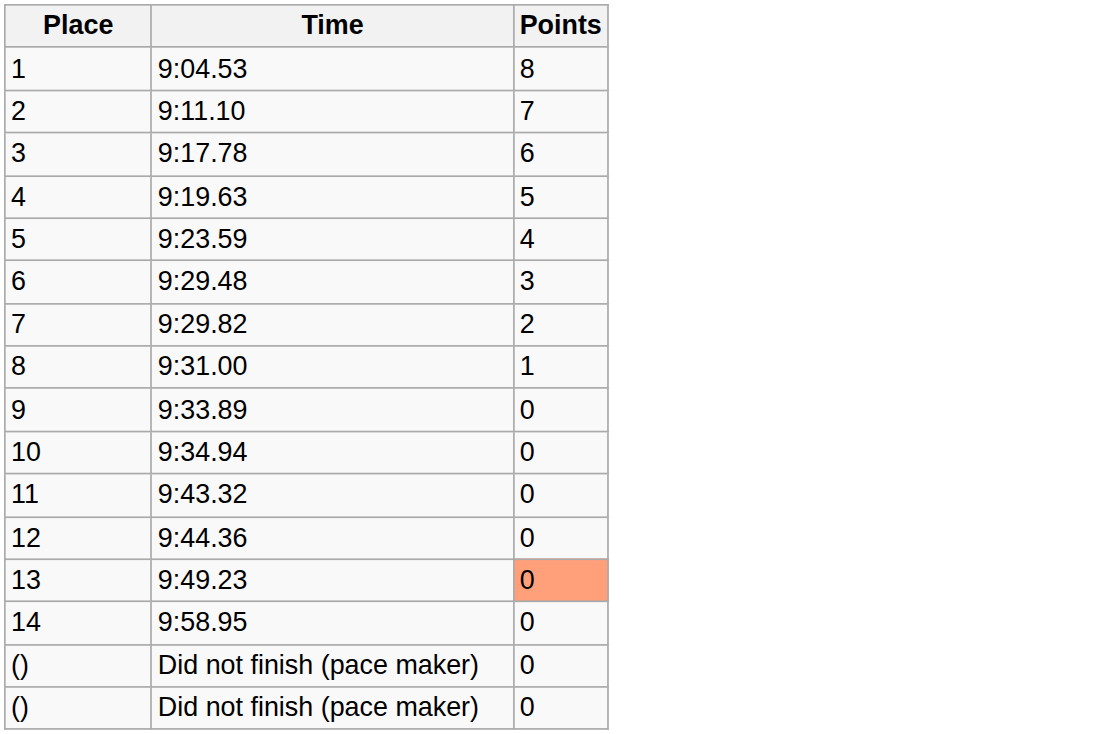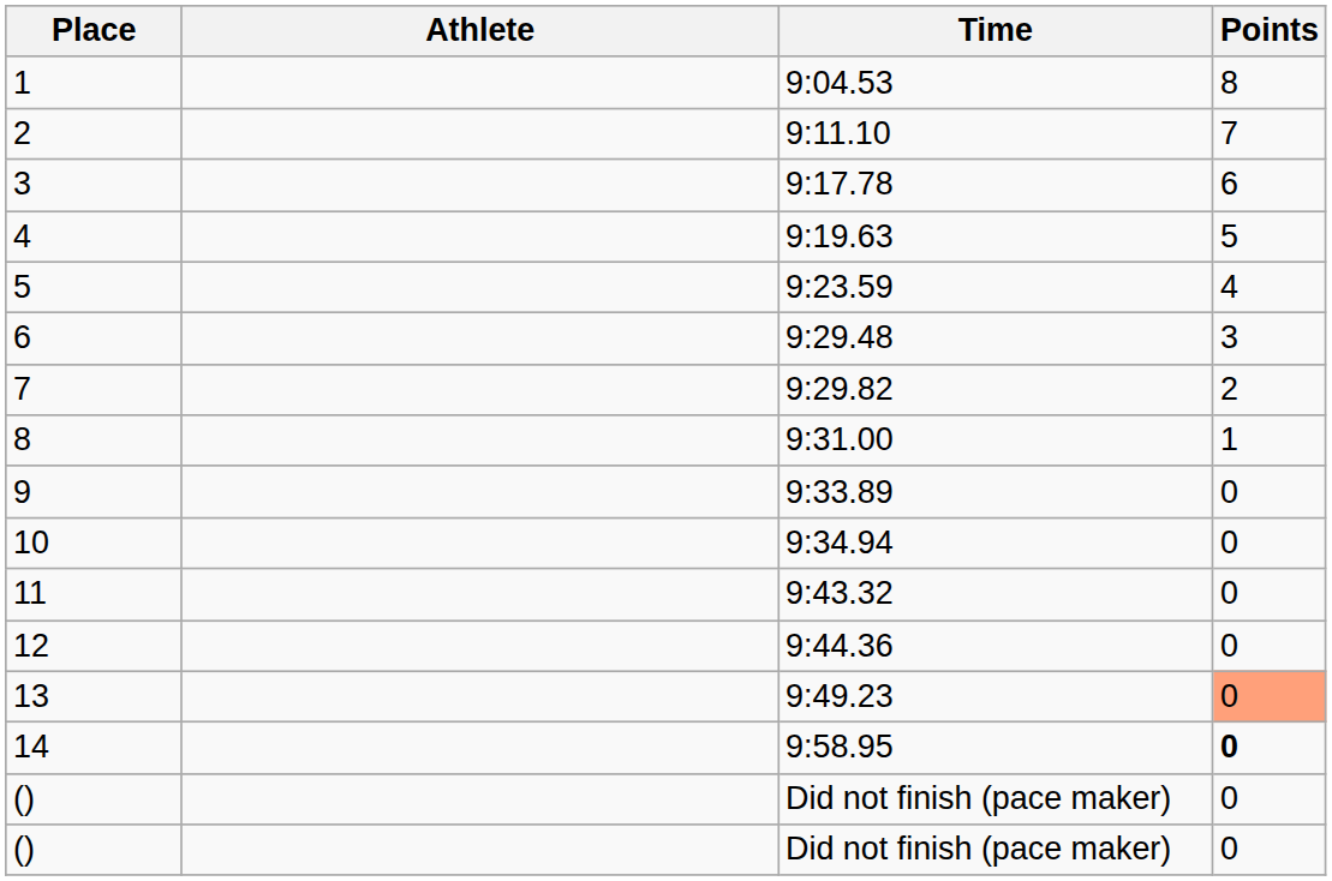+ column: Athlete
14 | Points: normal -> bold
